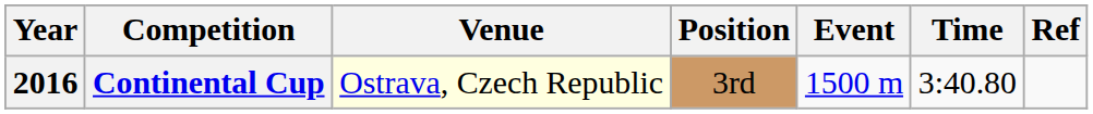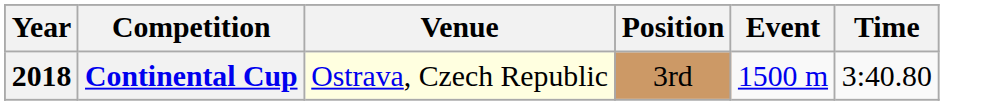- column: Ref
Continental Cup | Year: 2016 -> 2018
